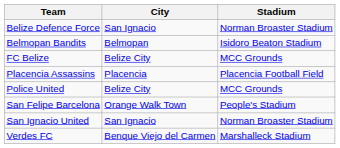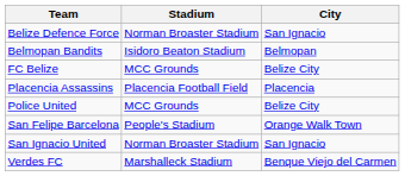columns swapped: City <-> Stadium
